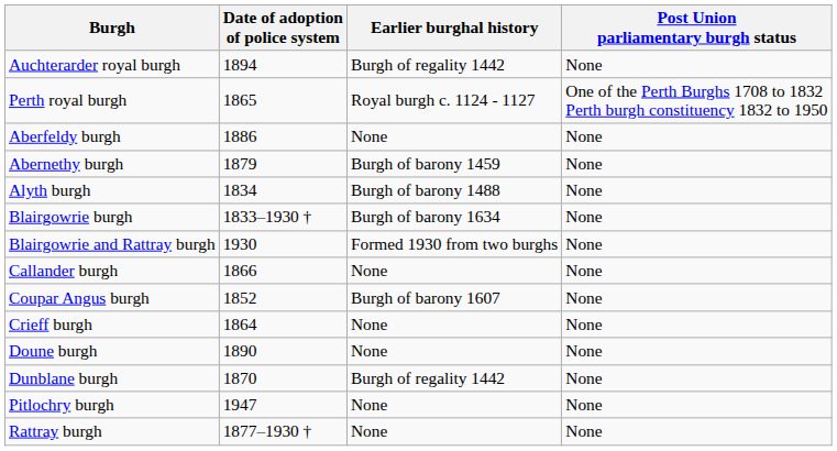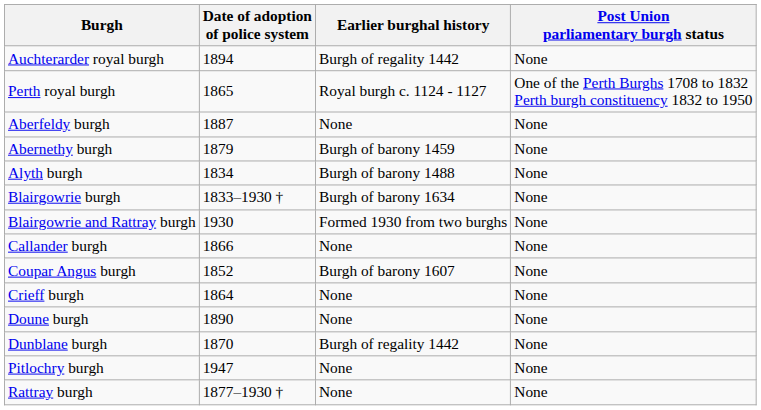Aberfeldy burgh | Date of adoption of police system: 1886 -> 1887
